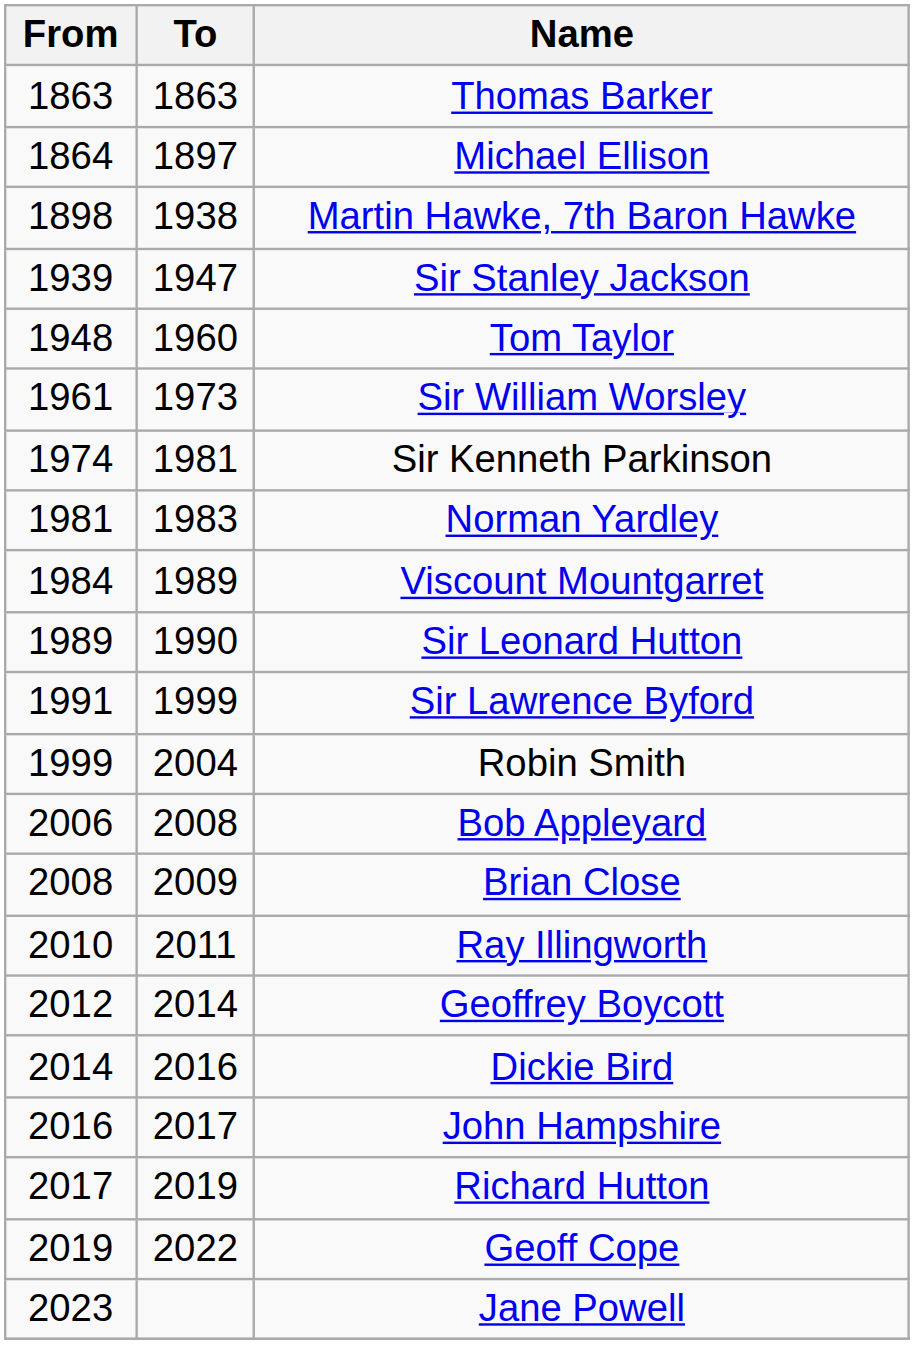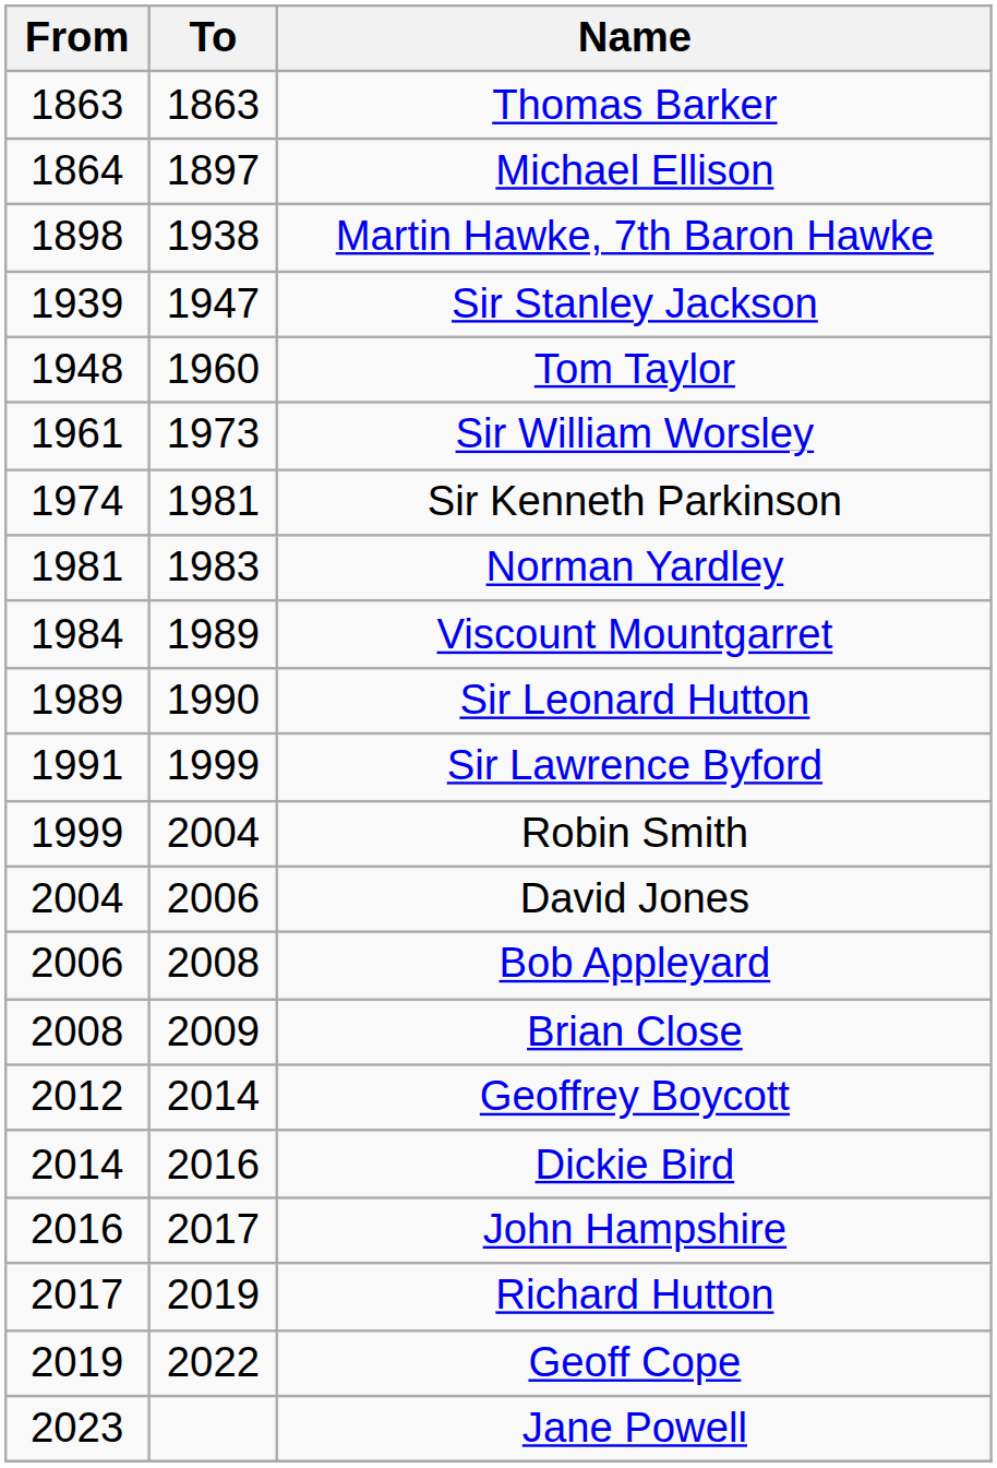+ row: 2004 | 2006 | David Jones
- row: 2010 | 2011 | Ray Illingworth
